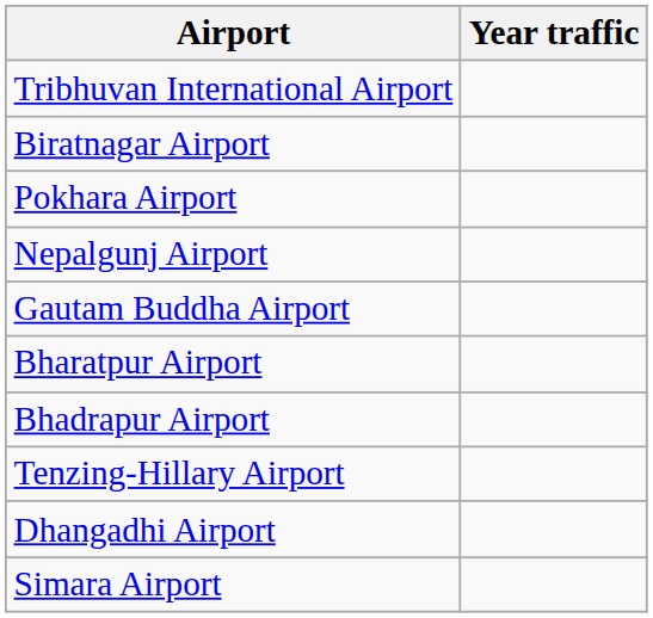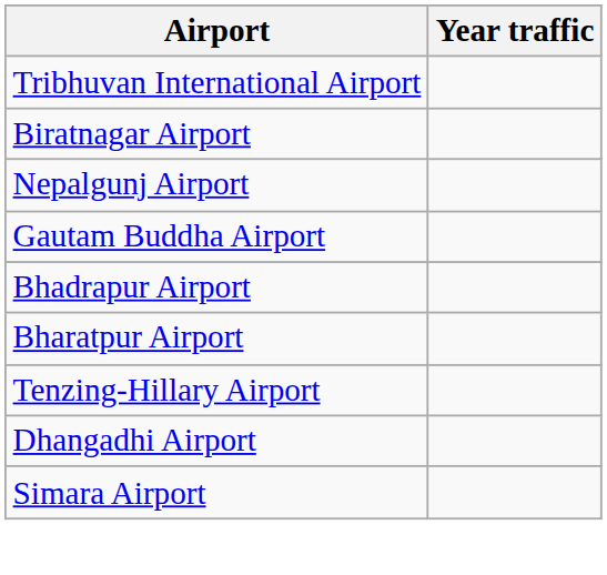- row: Pokhara Airport
rows swapped: Bharatpur Airport <-> Bhadrapur Airport
